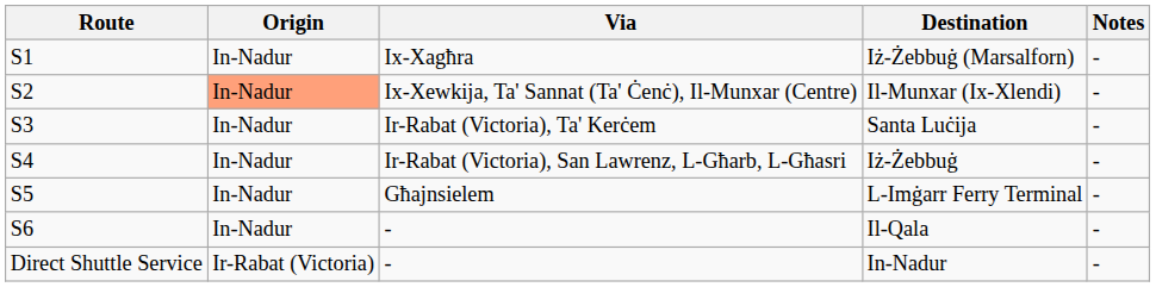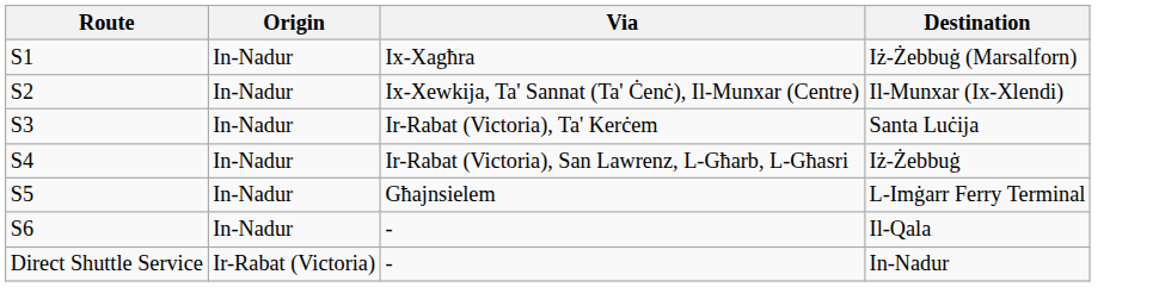- column: Notes | - | - | - | - | - | - | -
Il-Munxar (Ix-Xlendi) | Origin: lightsalmon background -> no background
